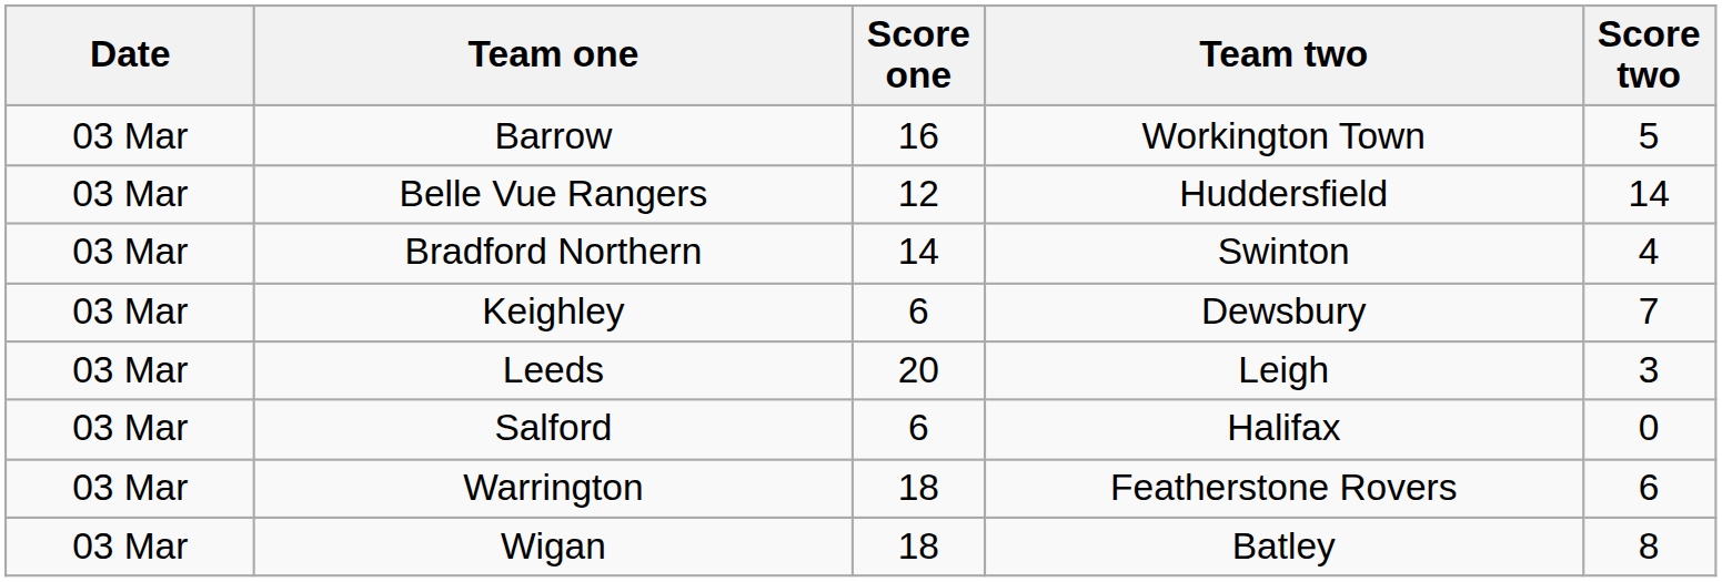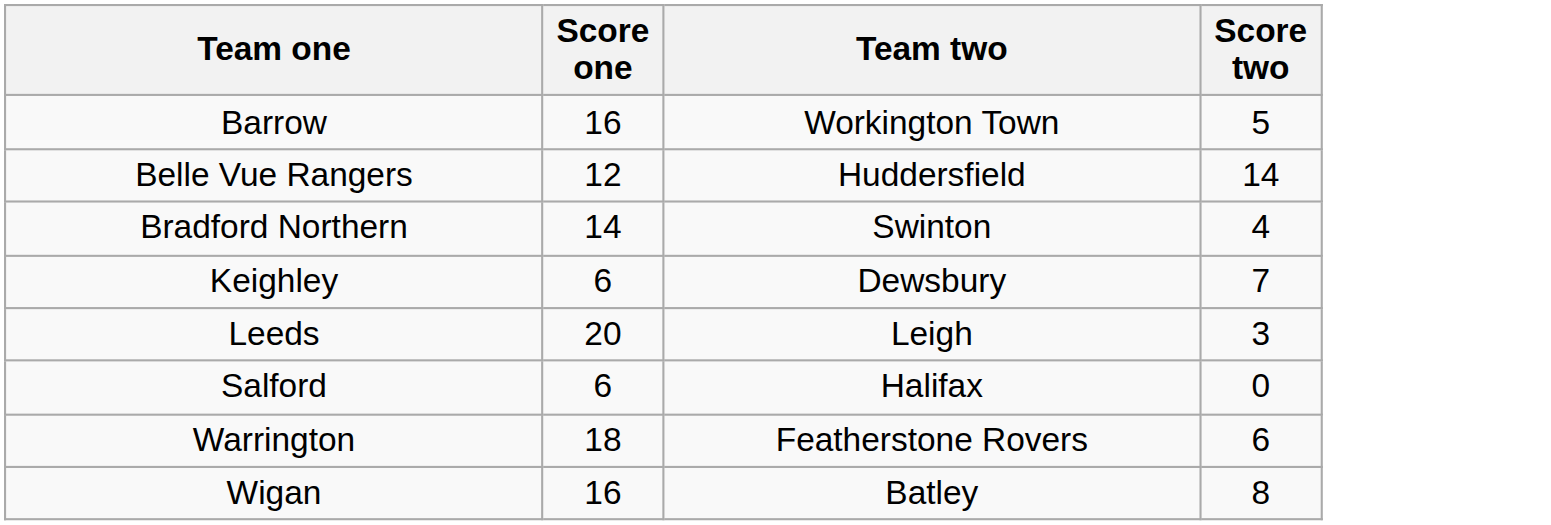- column: Date | 03 Mar | 03 Mar | 03 Mar | 03 Mar | 03 Mar | 03 Mar | 03 Mar | 03 Mar
Wigan | Score one: 18 -> 16
